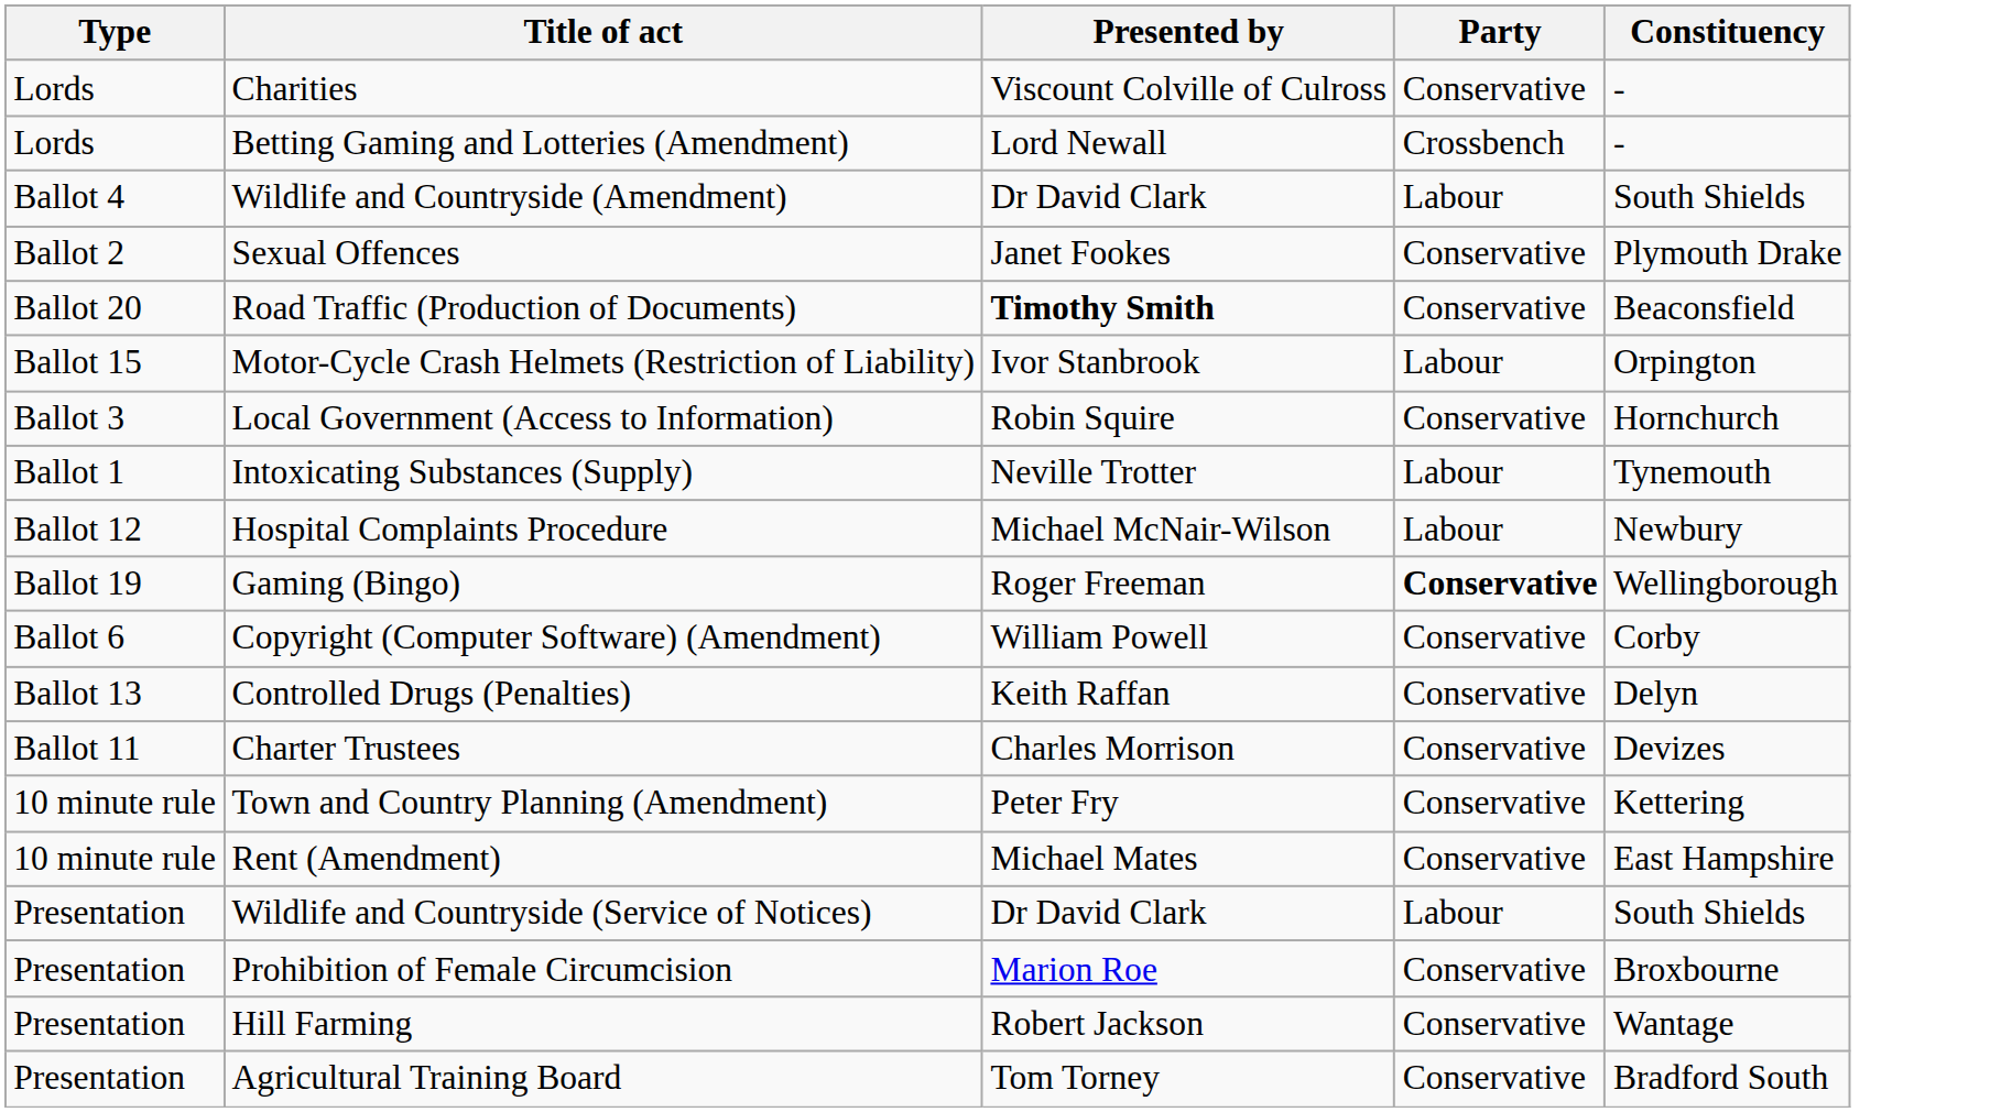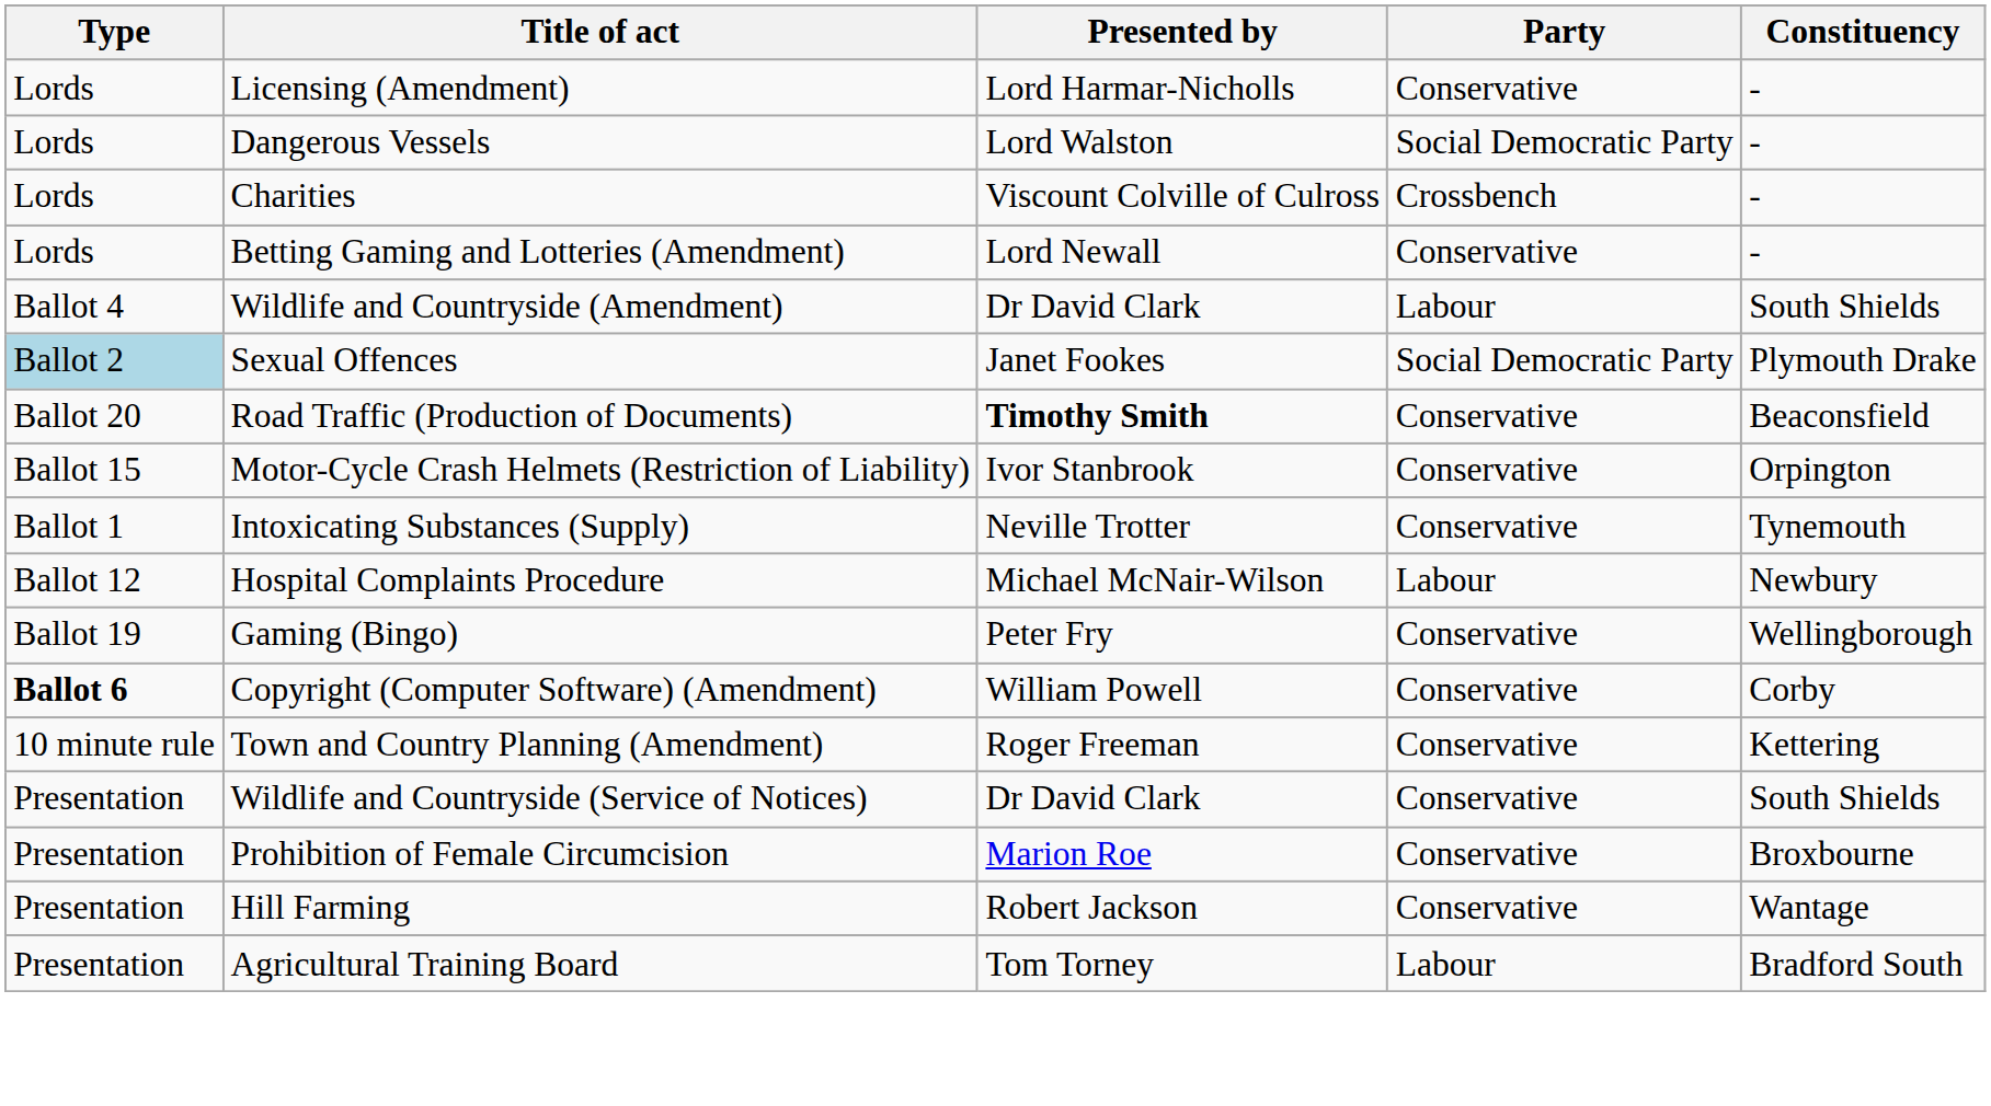+ row: Lords | Licensing (Amendment) | Lord Harmar-Nicholls | Conservative | -
+ row: Lords | Dangerous Vessels | Lord Walston | Social Democratic Party | -
Charities | Party: Conservative -> Crossbench
Betting Gaming and Lotteries (Amendment) | Party: Crossbench -> Conservative
Sexual Offences | Type: no background -> lightblue background
Sexual Offences | Party: Conservative -> Social Democratic Party
Motor-Cycle Crash Helmets (Restriction of Liability) | Party: Labour -> Conservative
- row: Ballot 3 | Local Government (Access to Information) | Robin Squire | Conservative | Hornchurch
Intoxicating Substances (Supply) | Party: Labour -> Conservative
Gaming (Bingo) | Presented by: Roger Freeman -> Peter Fry
Gaming (Bingo) | Party: bold -> normal
Copyright (Computer Software) (Amendment) | Type: normal -> bold
- row: Ballot 13 | Controlled Drugs (Penalties) | Keith Raffan | Conservative | Delyn
- row: Ballot 11 | Charter Trustees | Charles Morrison | Conservative | Devizes
Town and Country Planning (Amendment) | Presented by: Peter Fry -> Roger Freeman
- row: 10 minute rule | Rent (Amendment) | Michael Mates | Conservative | East Hampshire
Wildlife and Countryside (Service of Notices) | Party: Labour -> Conservative
Agricultural Training Board | Party: Conservative -> Labour
